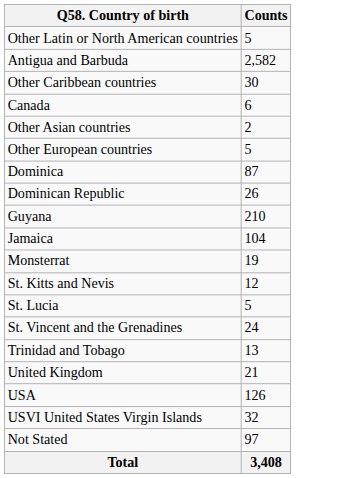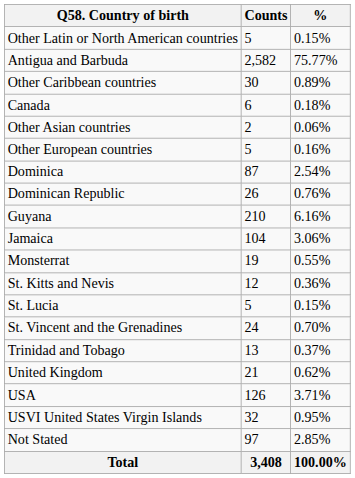+ column: % | 0.15% | 75.77% | 0.89% | 0.18% | 0.06% | 0.16% | 2.54% | 0.76% | 6.16% | 3.06% | 0.55% | 0.36% | 0.15% | 0.70% | 0.37% | 0.62% | 3.71% | 0.95% | 2.85% | 100.00%
